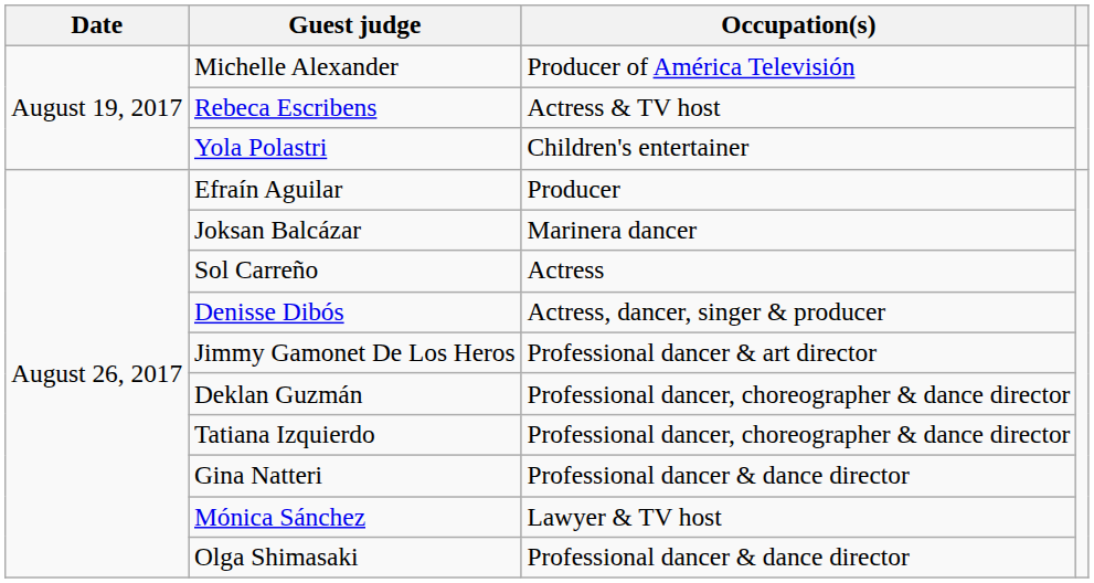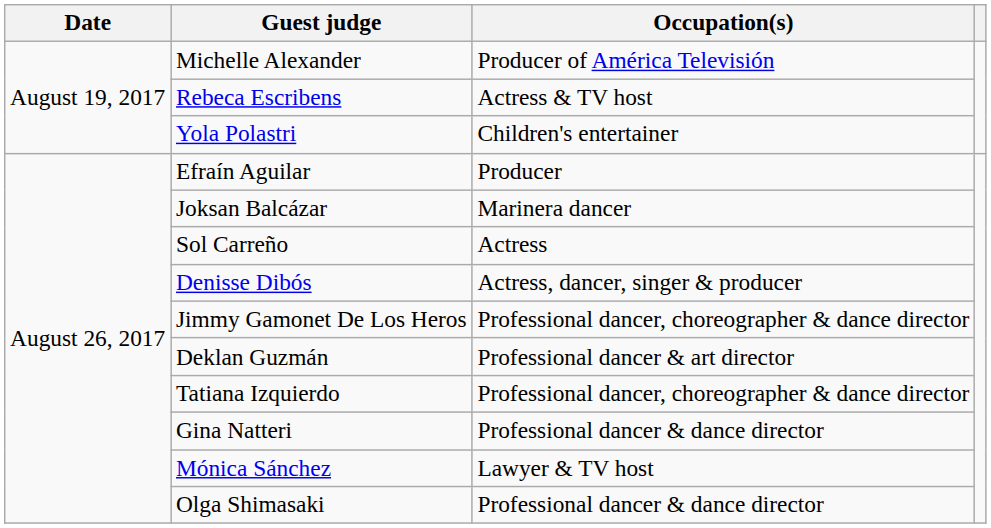Jimmy Gamonet De Los Heros | Occupation(s): Professional dancer & art director -> Professional dancer, choreographer & dance director
Deklan Guzmán | Occupation(s): Professional dancer, choreographer & dance director -> Professional dancer & art director
